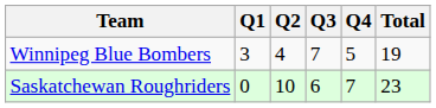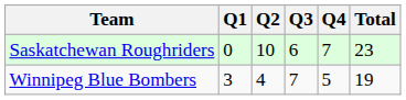rows swapped: Saskatchewan Roughriders <-> Winnipeg Blue Bombers
